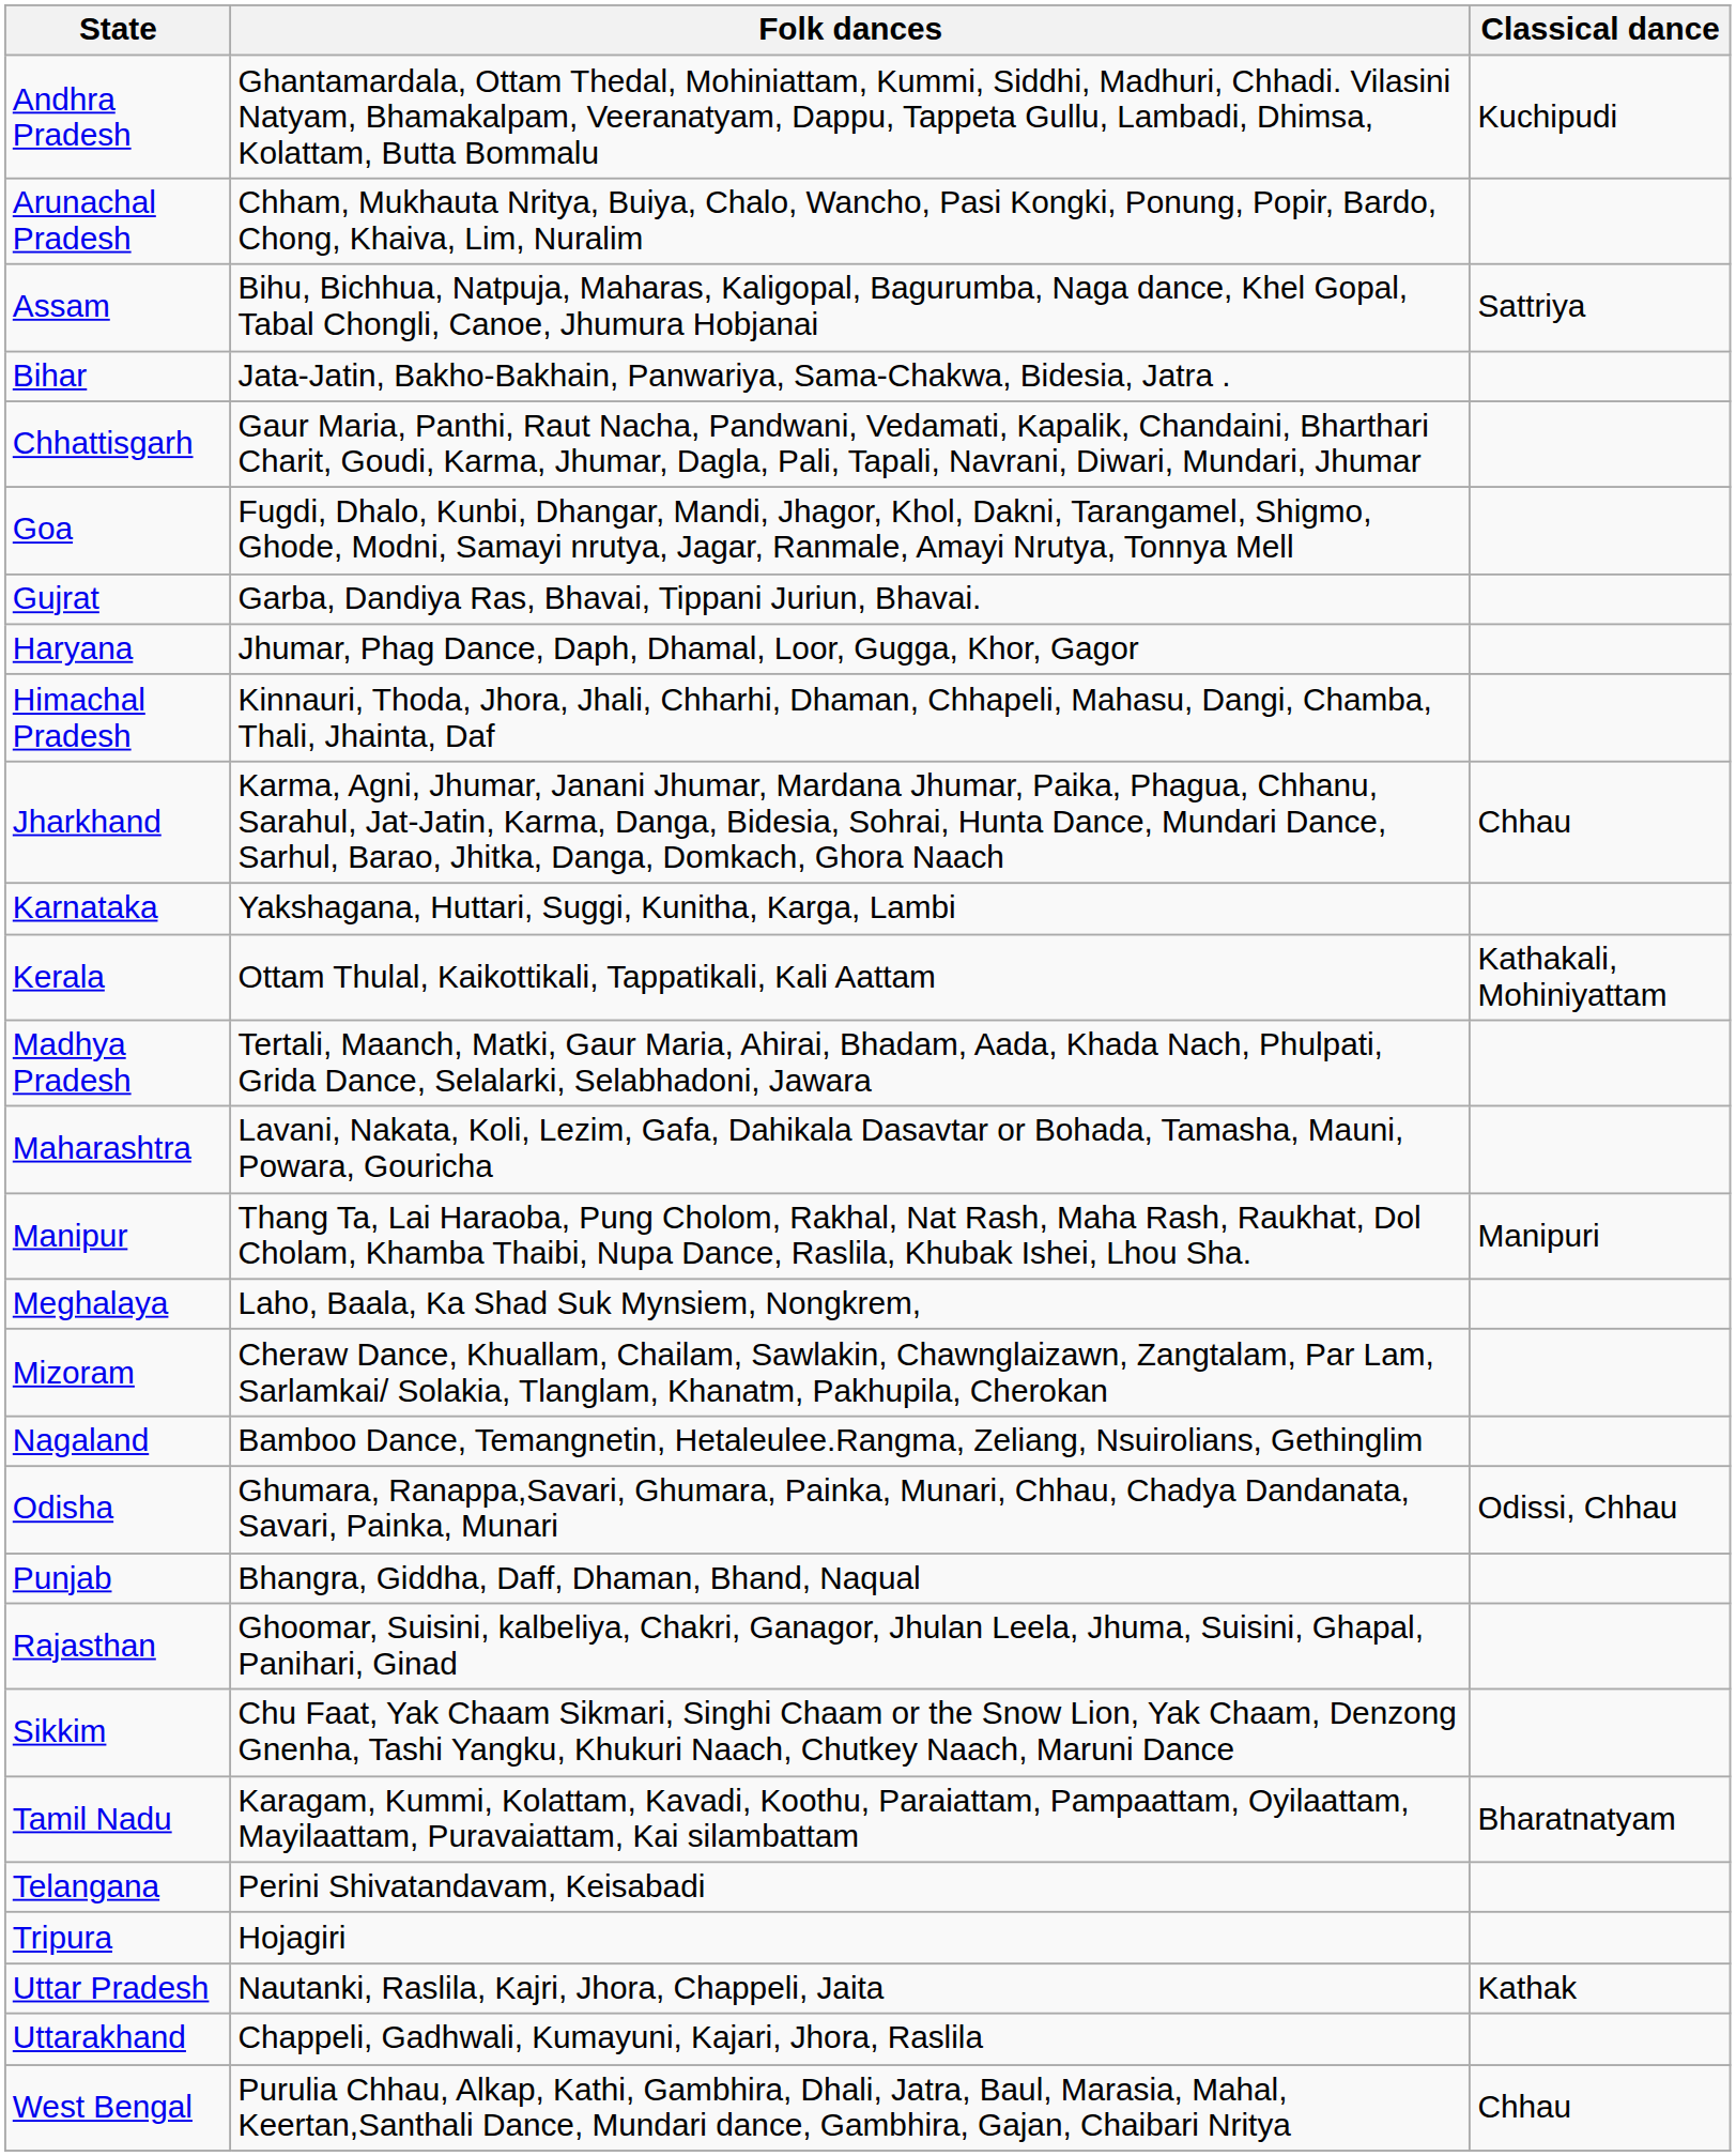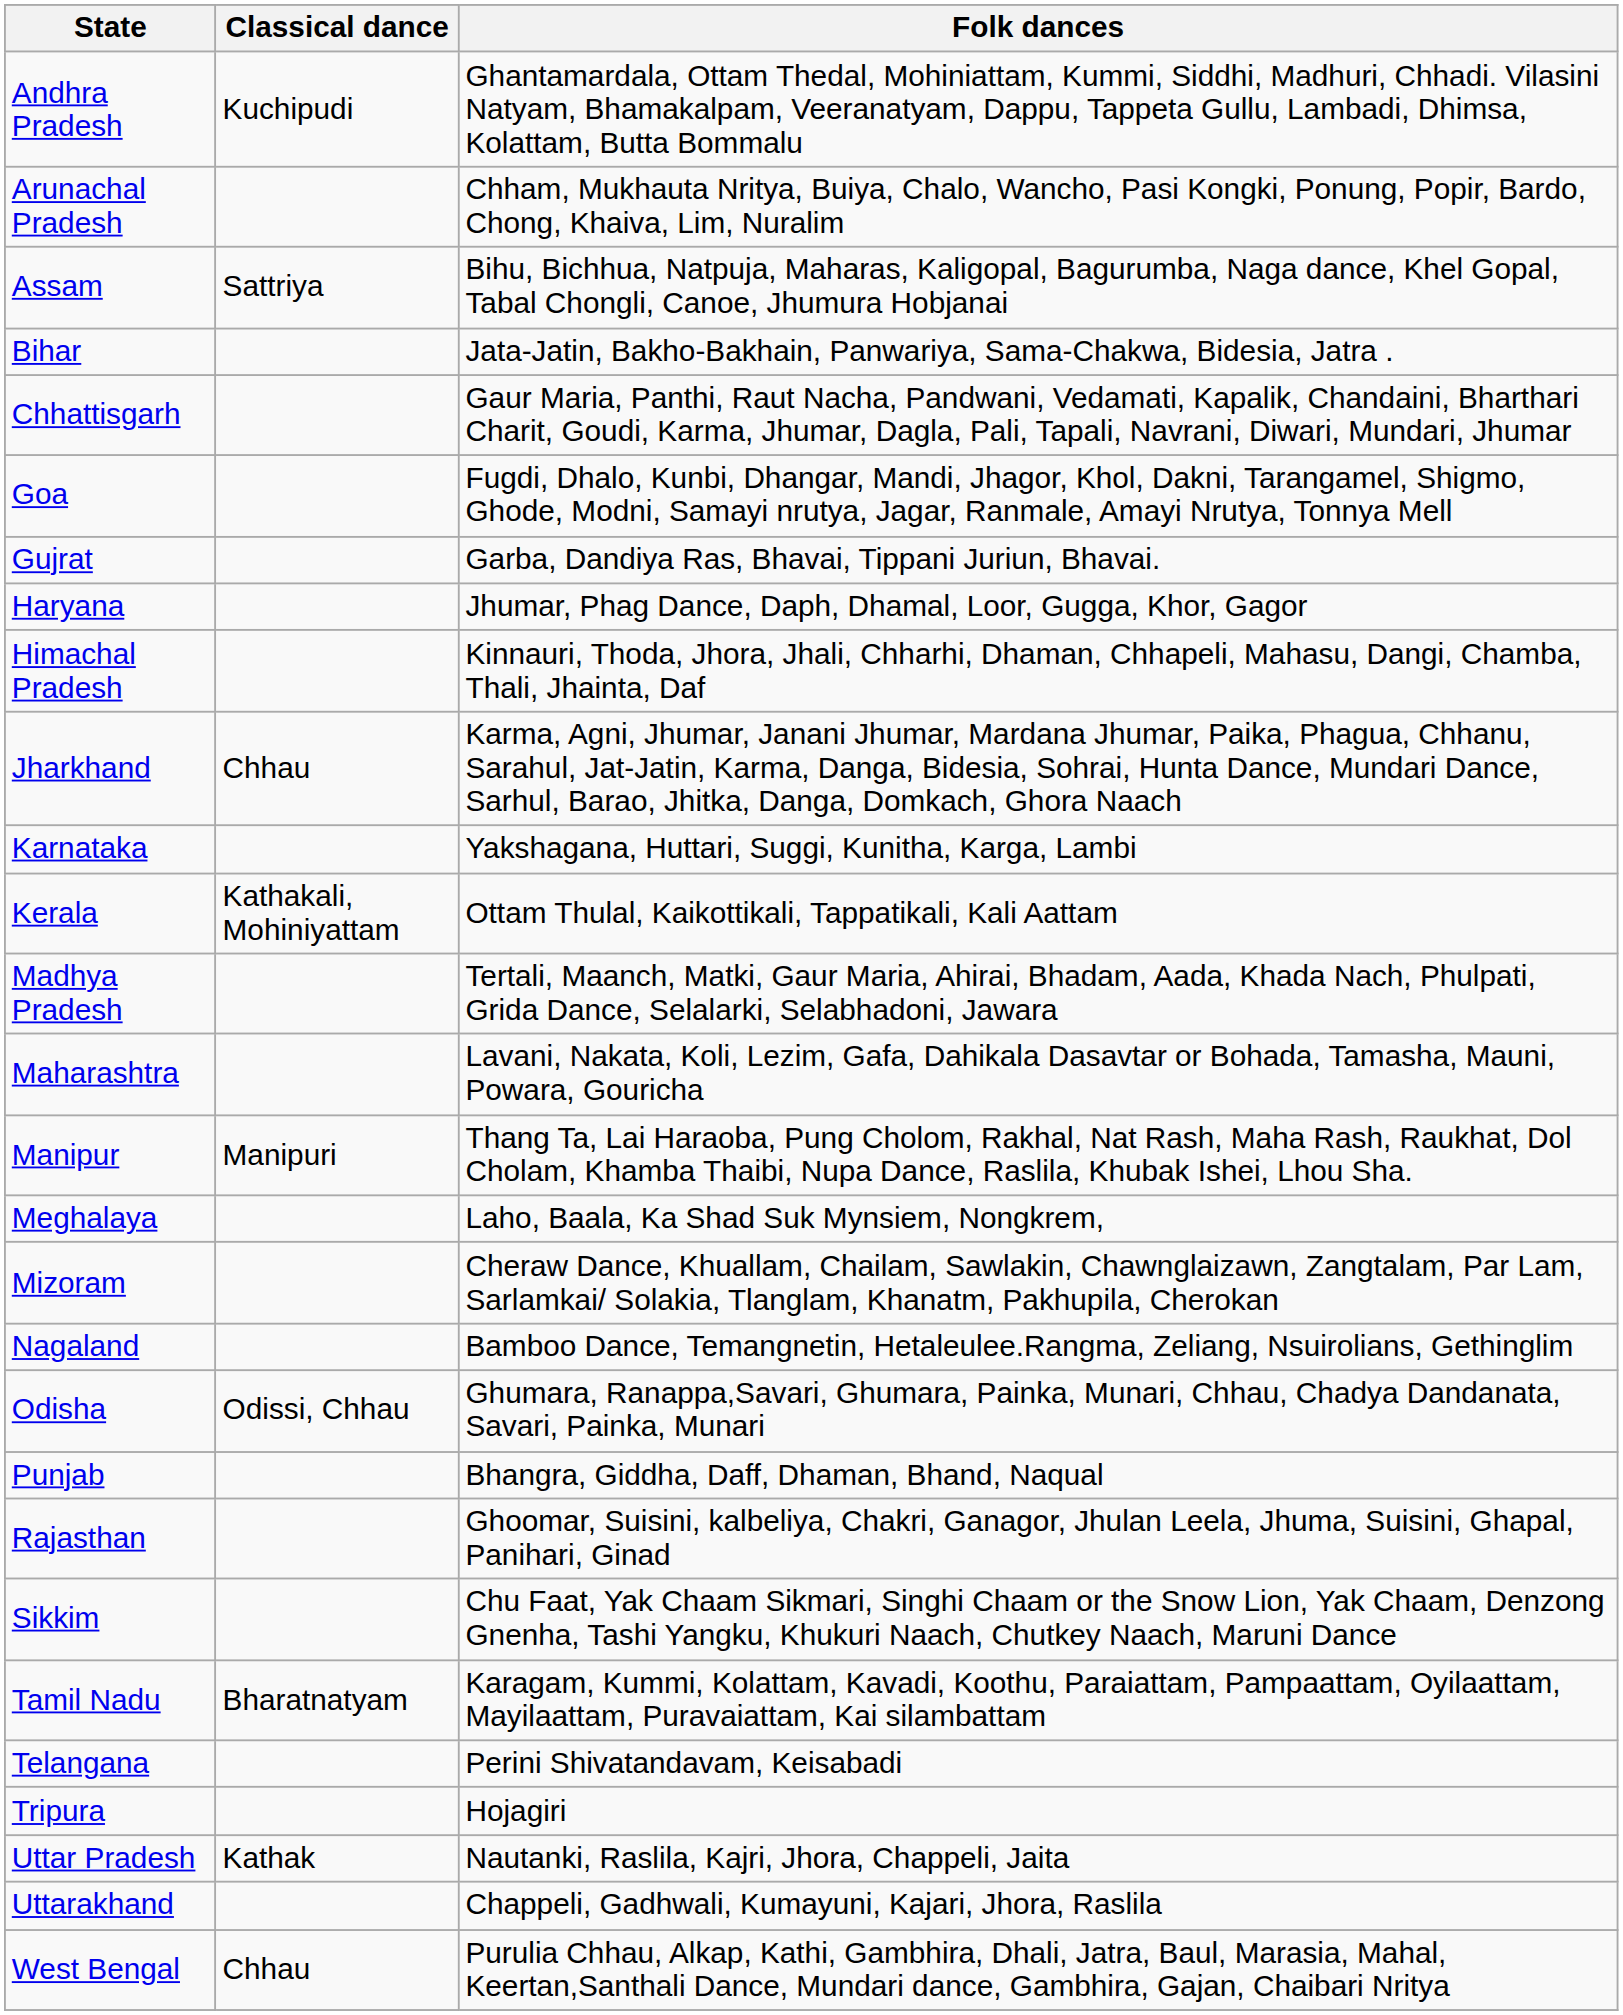columns swapped: Folk dances <-> Classical dance
